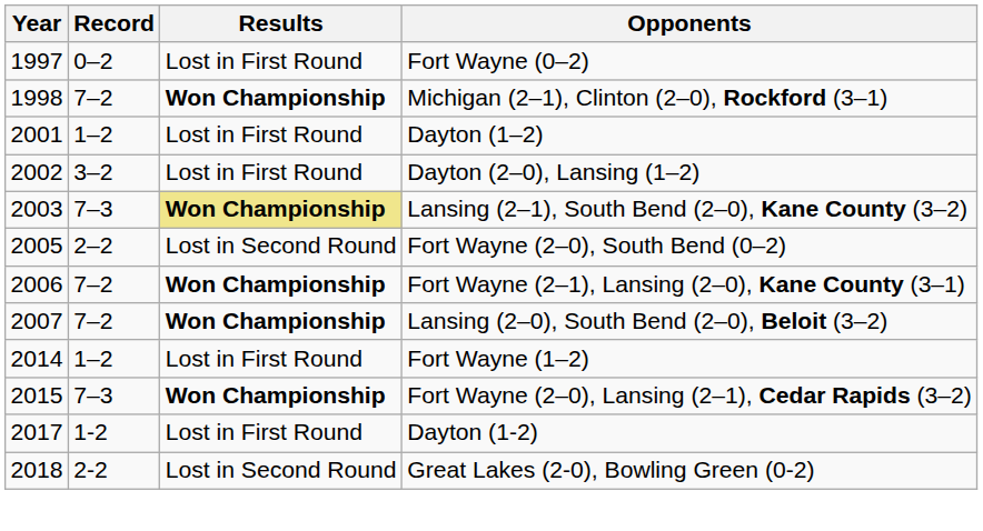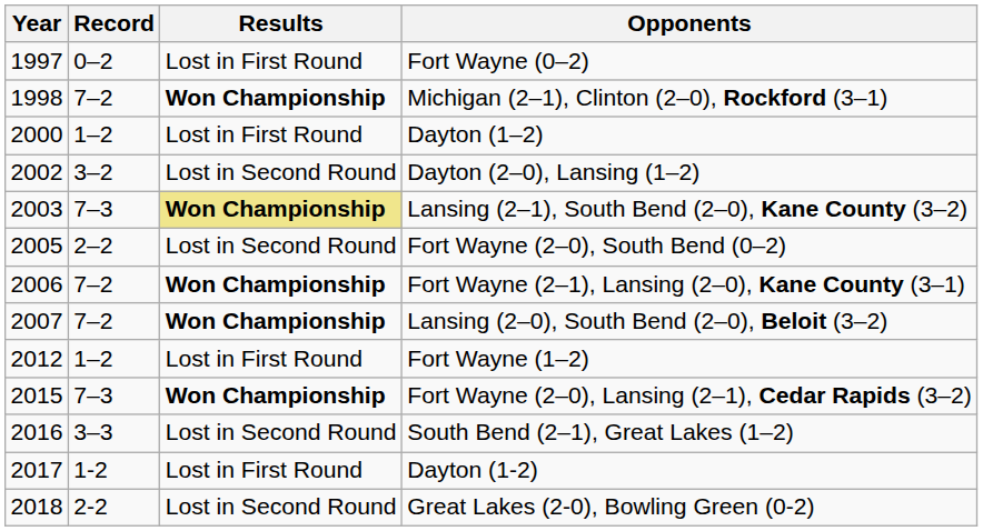Dayton (1–2) | Year: 2001 -> 2000
Dayton (2–0), Lansing (1–2) | Results: Lost in First Round -> Lost in Second Round
Fort Wayne (1–2) | Year: 2014 -> 2012
+ row: 2016 | 3–3 | Lost in Second Round | South Bend (2–1), Great Lakes (1–2)
